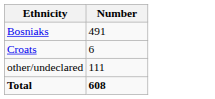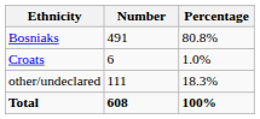+ column: Percentage | 80.8% | 1.0% | 18.3% | 100%
